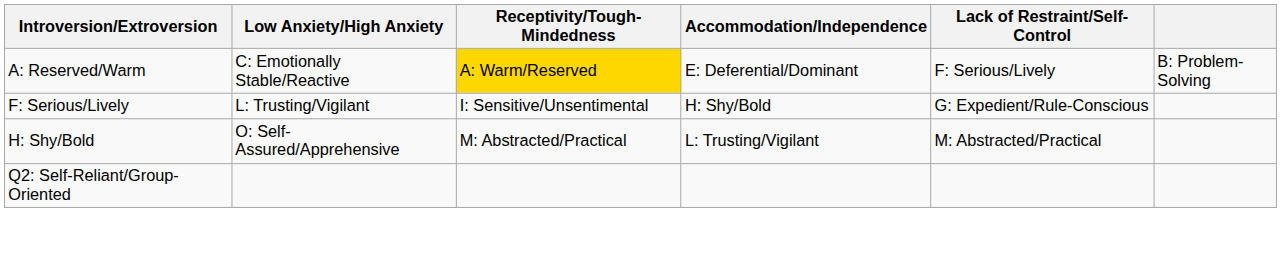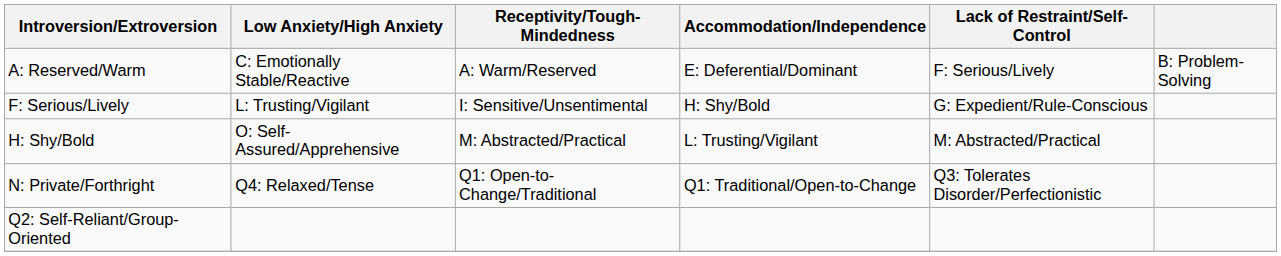A: Reserved/Warm | Receptivity/Tough-Mindedness: gold background -> no background
+ row: N: Private/Forthright | Q4: Relaxed/Tense | Q1: Open-to-Change/Traditional | Q1: Traditional/Open-to-Change | Q3: Tolerates Disorder/Perfectionistic
